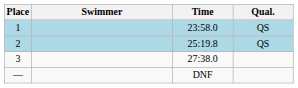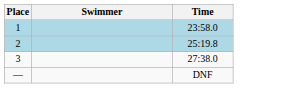- column: Qual. | QS | QS
